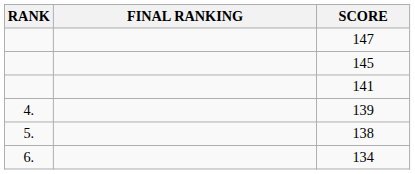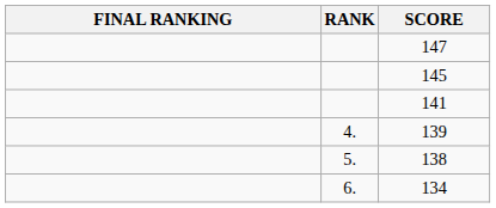columns swapped: RANK <-> FINAL RANKING
